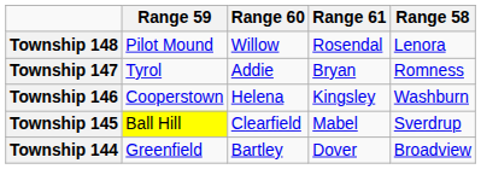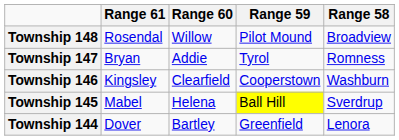columns swapped: Range 61 <-> Range 59
Township 148 | Range 58: Lenora -> Broadview
Township 146 | Range 60: Helena -> Clearfield
Township 145 | Range 60: Clearfield -> Helena
Township 144 | Range 58: Broadview -> Lenora
